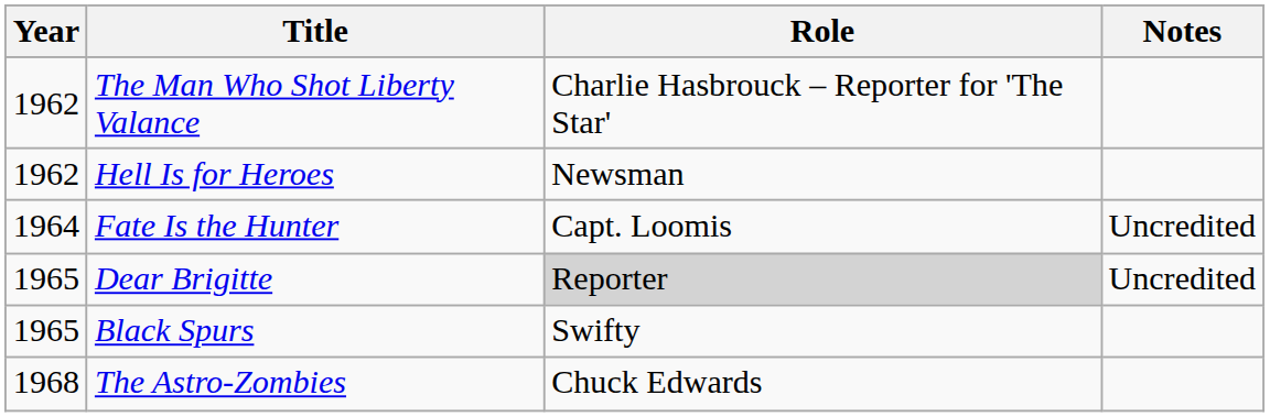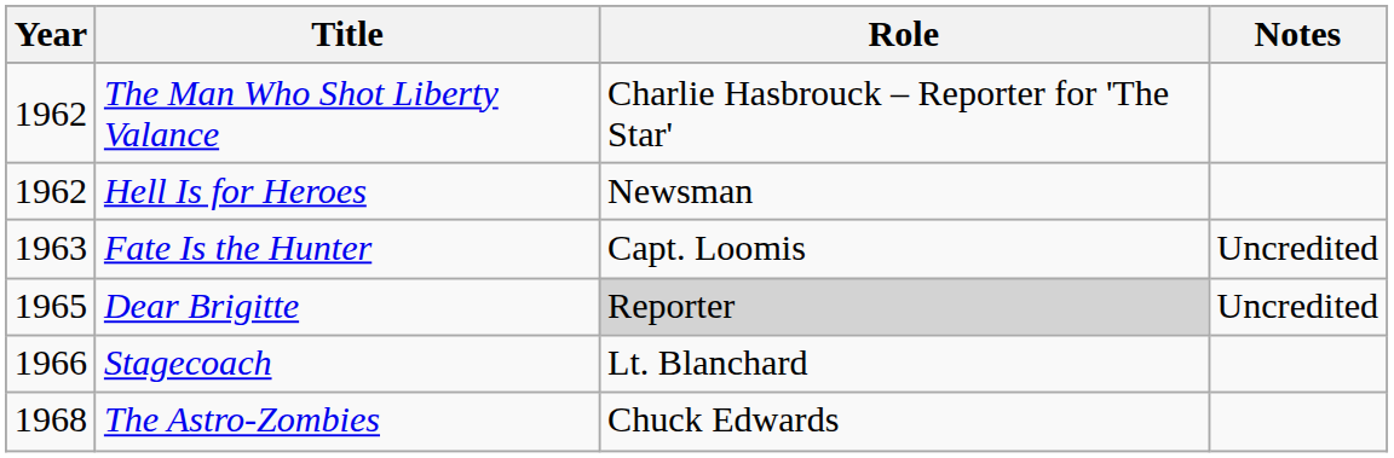Fate Is the Hunter | Year: 1964 -> 1963
- row: 1965 | Black Spurs | Swifty
+ row: 1966 | Stagecoach | Lt. Blanchard
